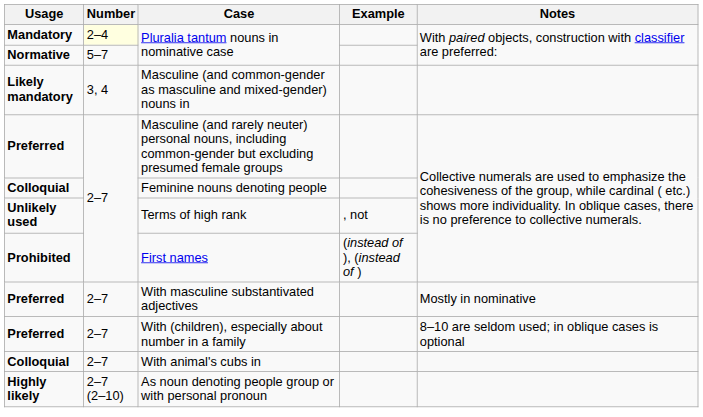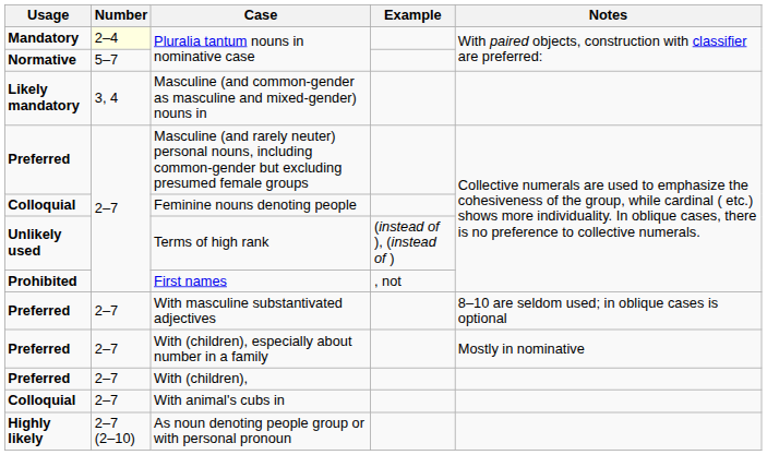Terms of high rank | Example: , not -> (instead of ), (instead of )
First names | Example: (instead of ), (instead of ) -> , not
With masculine substantivated adjectives | Notes: Mostly in nominative -> 8–10 are seldom used; in oblique cases is optional
With (children), especially about number in a family | Notes: 8–10 are seldom used; in oblique cases is optional -> Mostly in nominative
+ row: Preferred | 2–7 | With (children),
